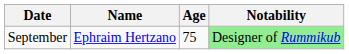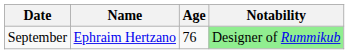September | Age: 75 -> 76
